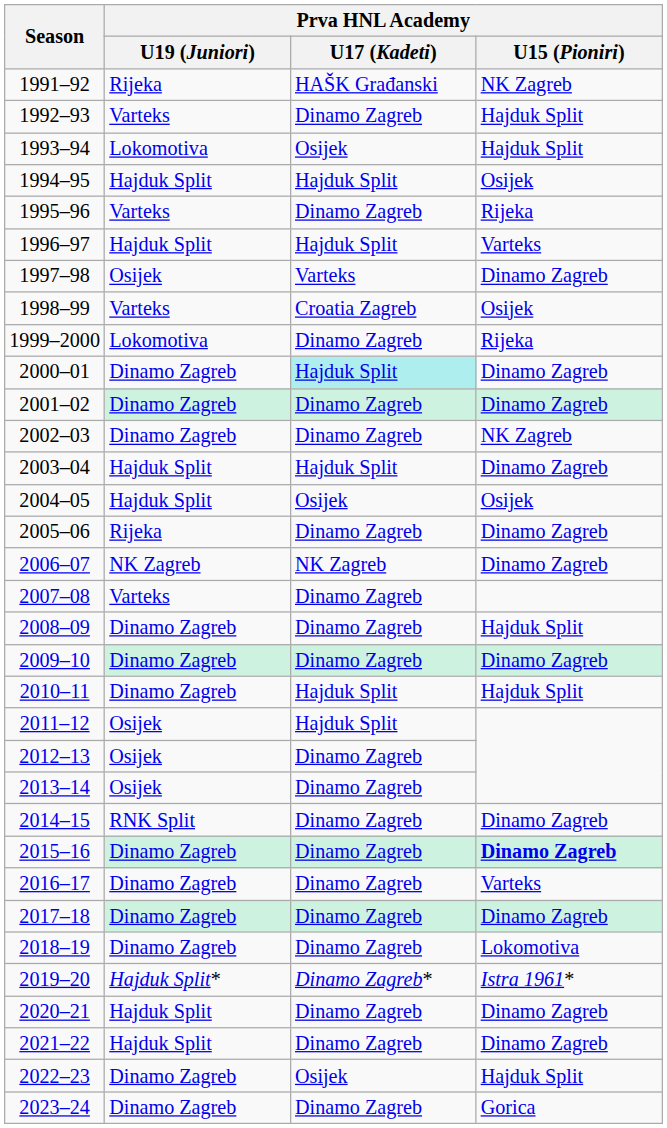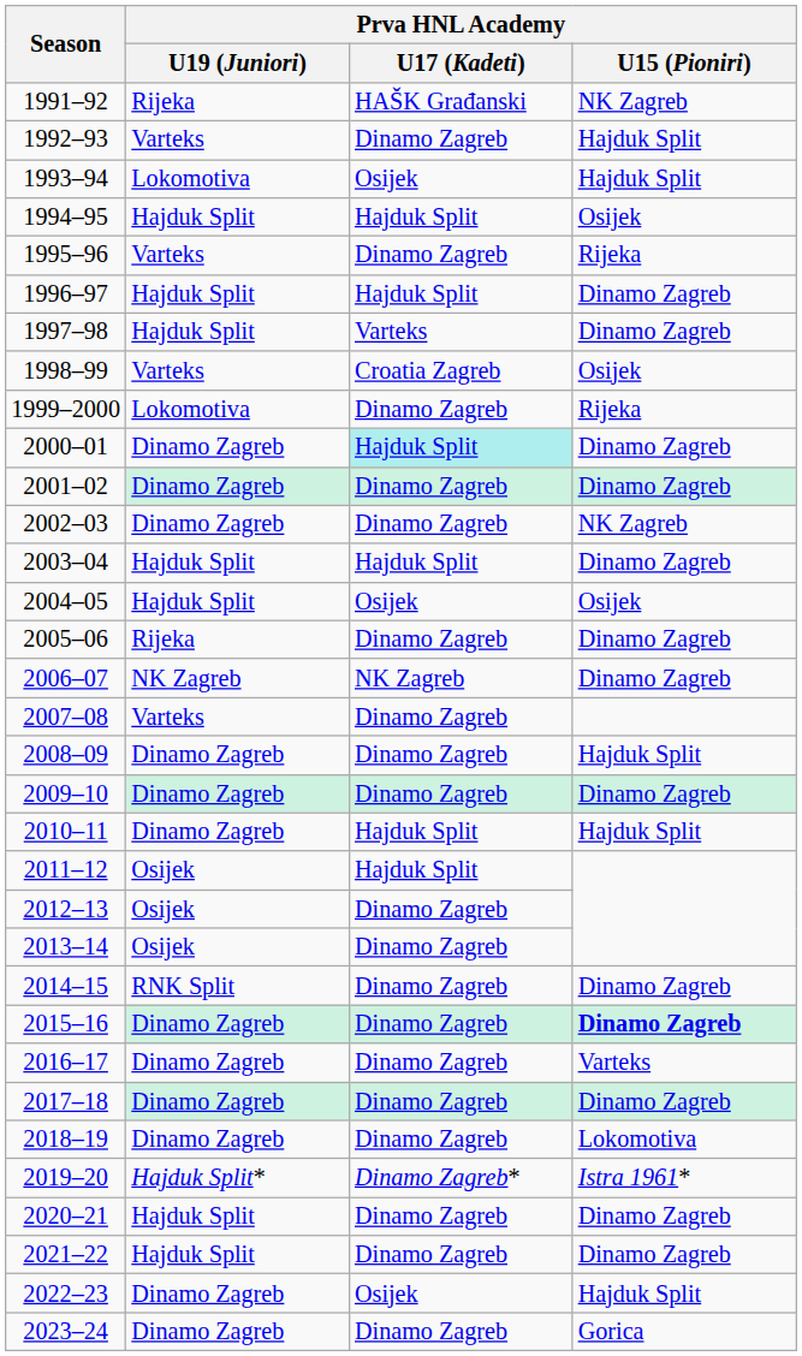1996–97 | Prva HNL Academy / U15 (Pioniri): Varteks -> Dinamo Zagreb
1997–98 | Prva HNL Academy / U19 (Juniori): Osijek -> Hajduk Split
